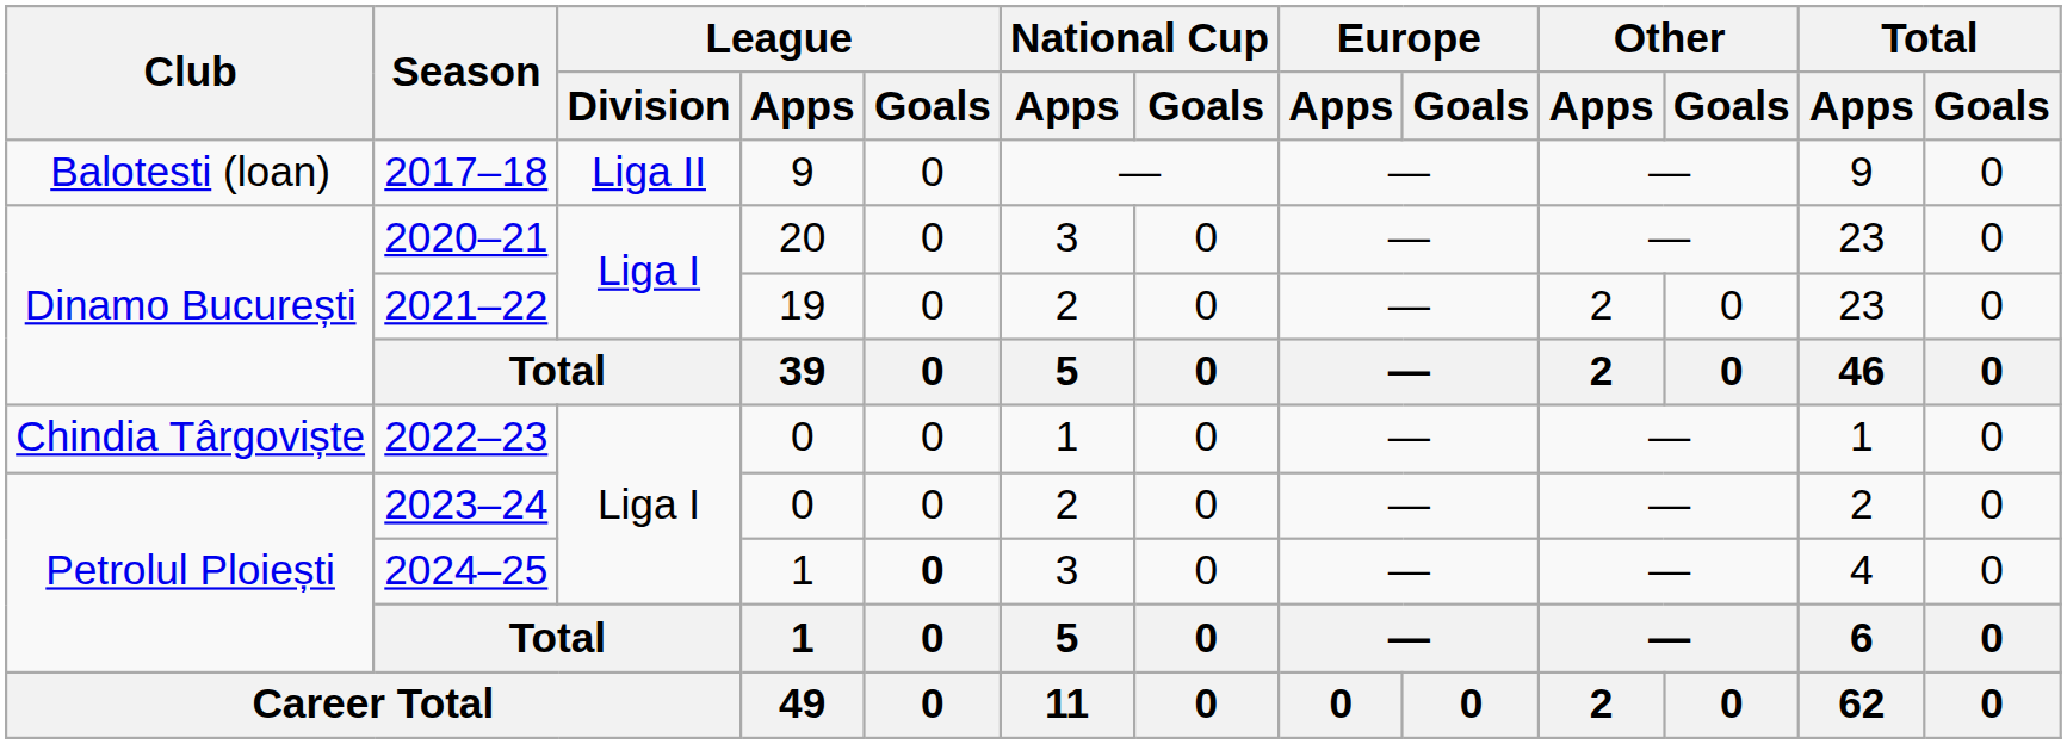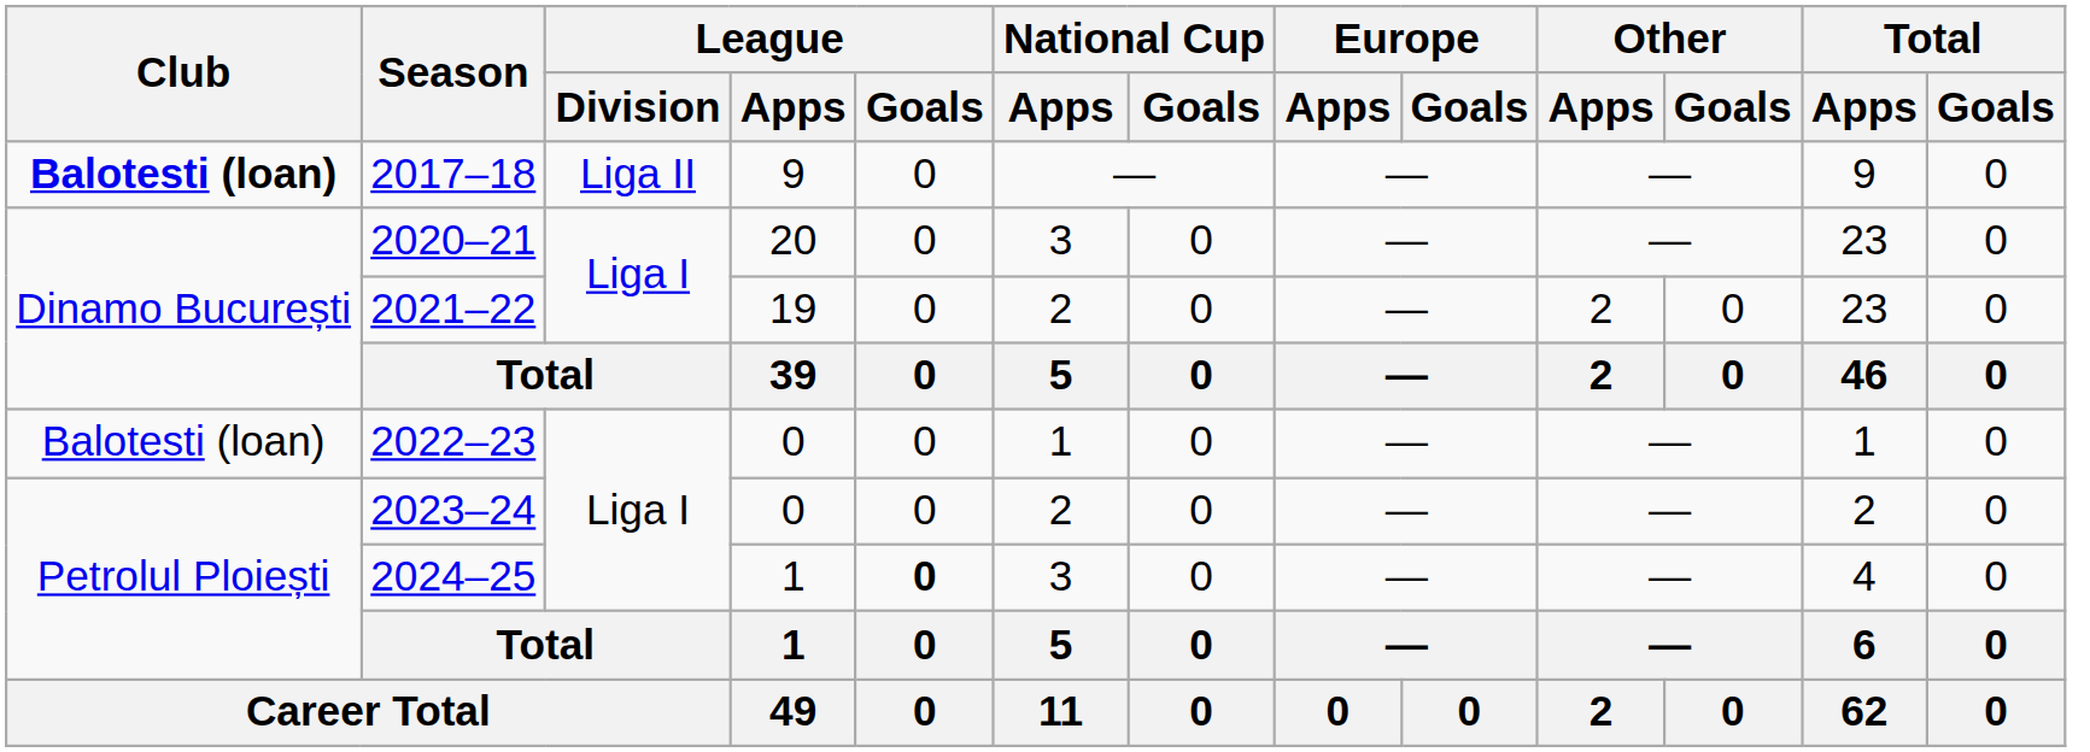2017–18 | Club: normal -> bold
2022–23 | Club: Chindia Târgoviște -> Balotesti (loan)
